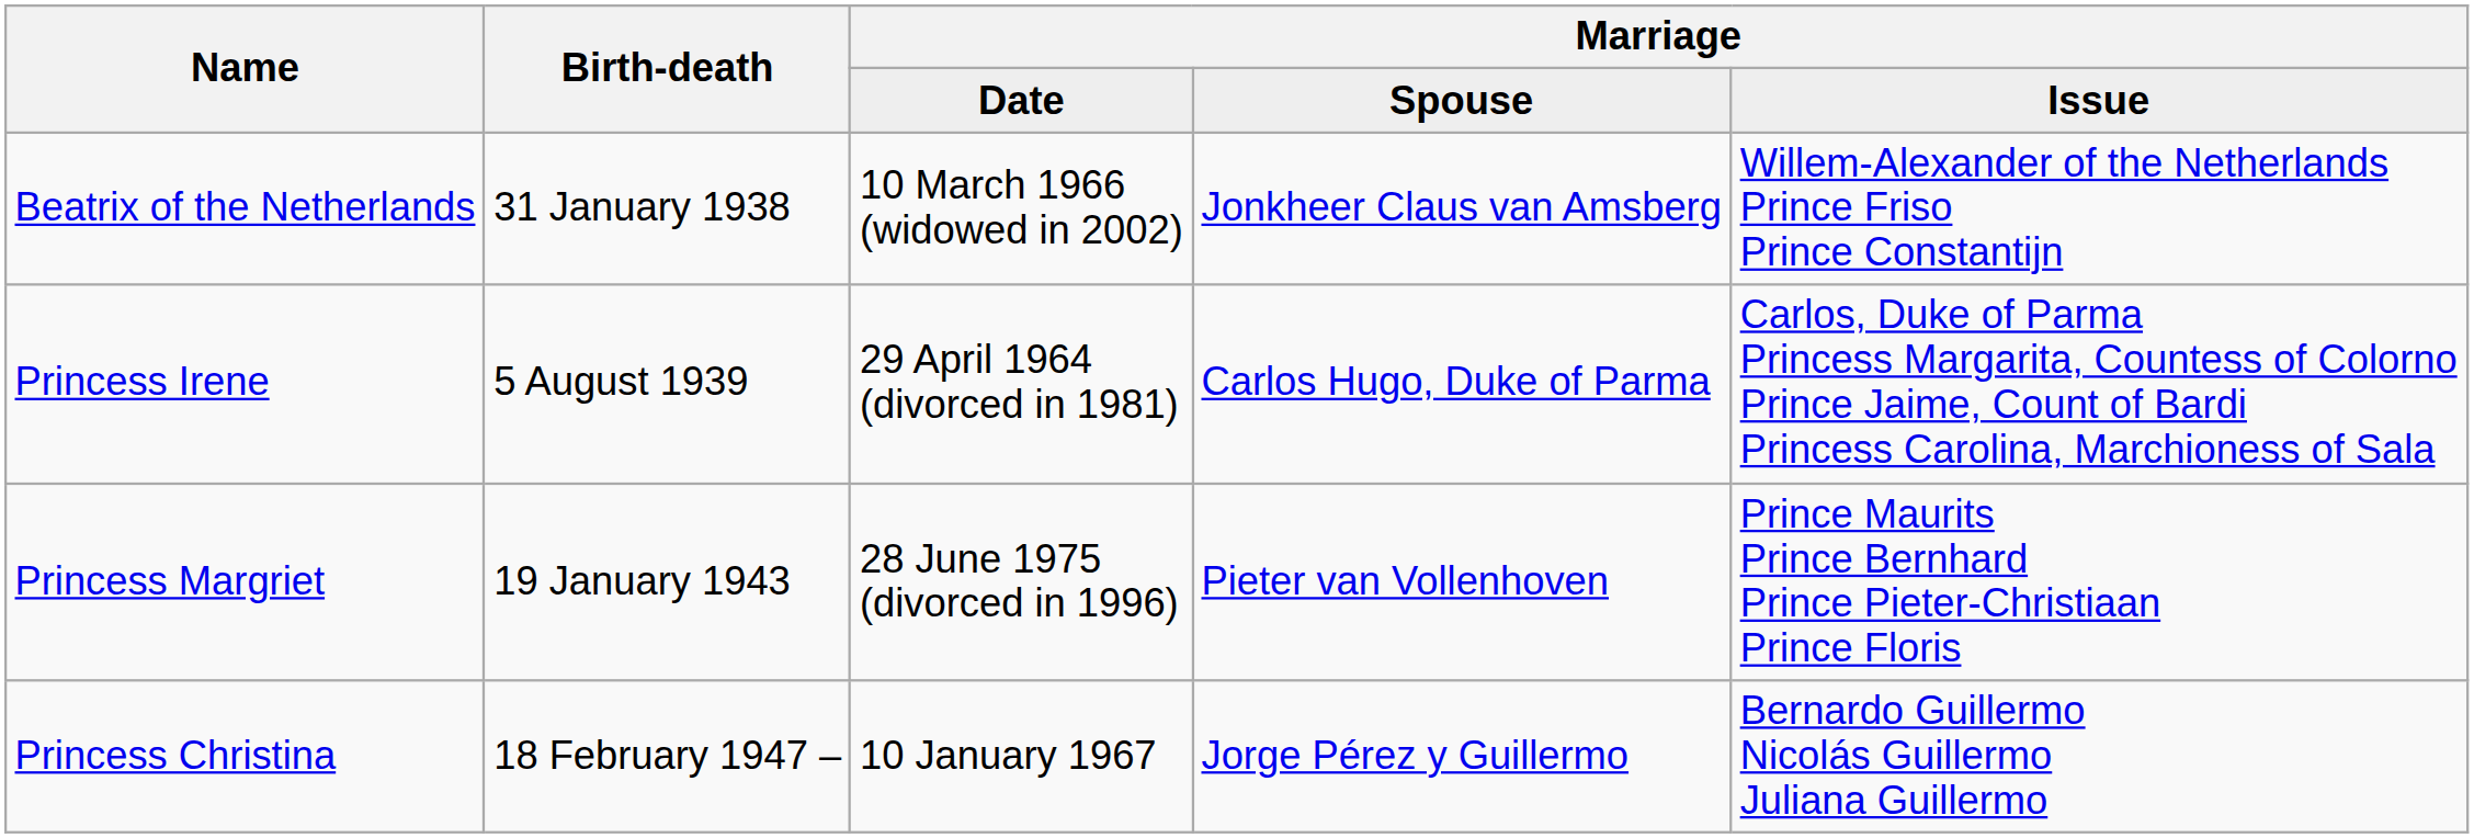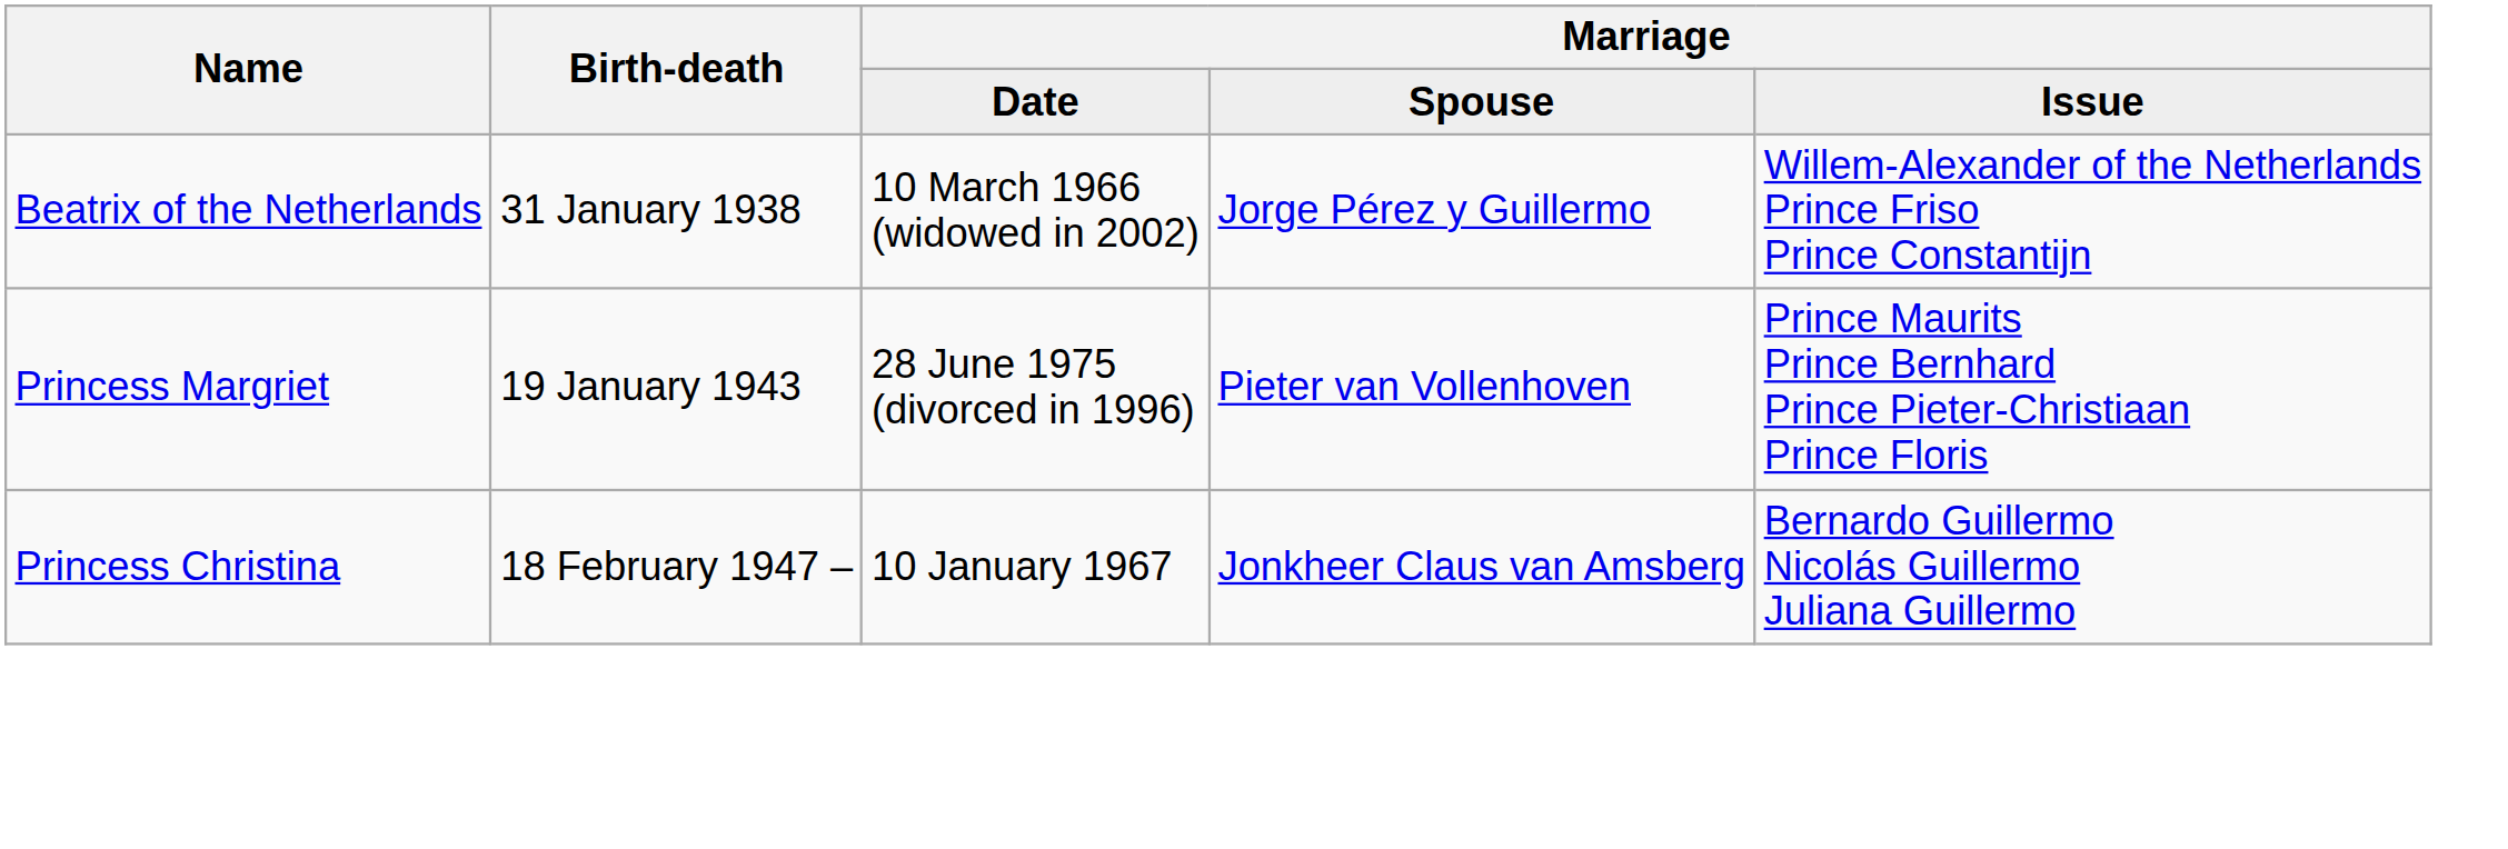Beatrix of the Netherlands | column 4: Jonkheer Claus van Amsberg -> Jorge Pérez y Guillermo
- row: Princess Irene | 5 August 1939 | 29 April 1964 (divorced in 1981) | Carlos Hugo, Duke of Parma | Carlos, Duke of Parma Princess Margarita, Countess of Colorno Prince Jaime, Count of Bardi Princess Carolina, Marchioness of Sala
Princess Christina | column 4: Jorge Pérez y Guillermo -> Jonkheer Claus van Amsberg
